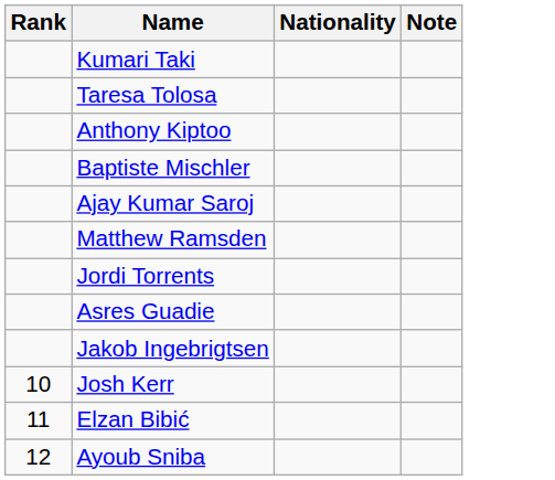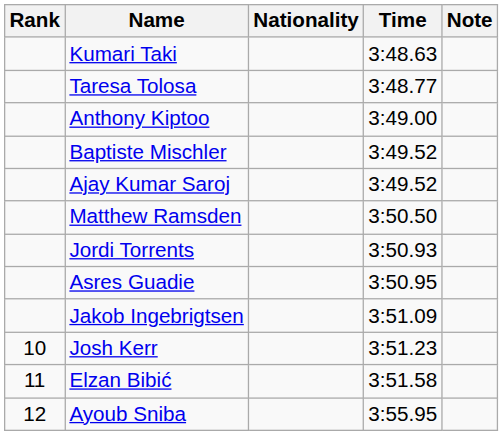+ column: Time | 3:48.63 | 3:48.77 | 3:49.00 | 3:49.52 | 3:49.52 | 3:50.50 | 3:50.93 | 3:50.95 | 3:51.09 | 3:51.23 | 3:51.58 | 3:55.95
